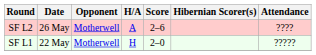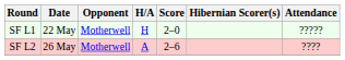rows swapped: SF L1 <-> SF L2
